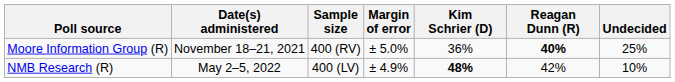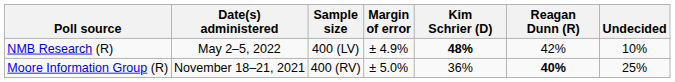rows swapped: NMB Research (R) <-> Moore Information Group (R)
